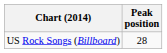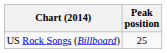US Rock Songs (Billboard) | Peak position: 28 -> 25
